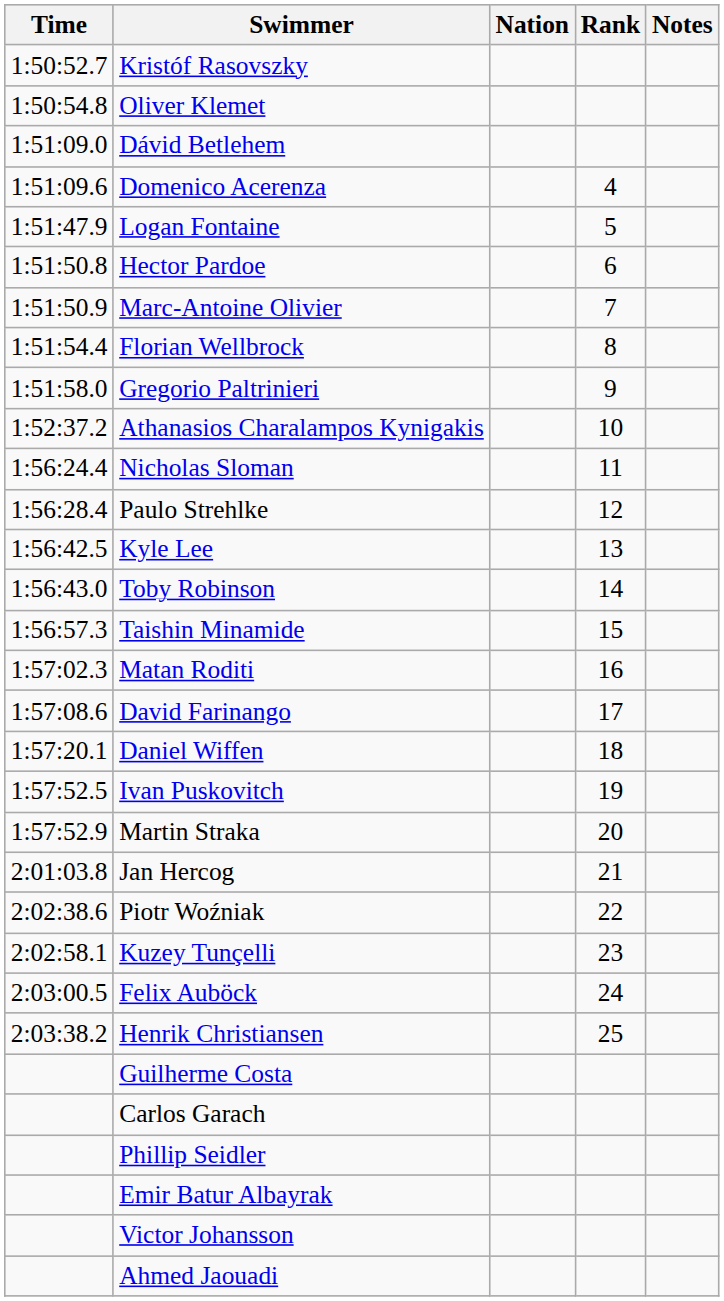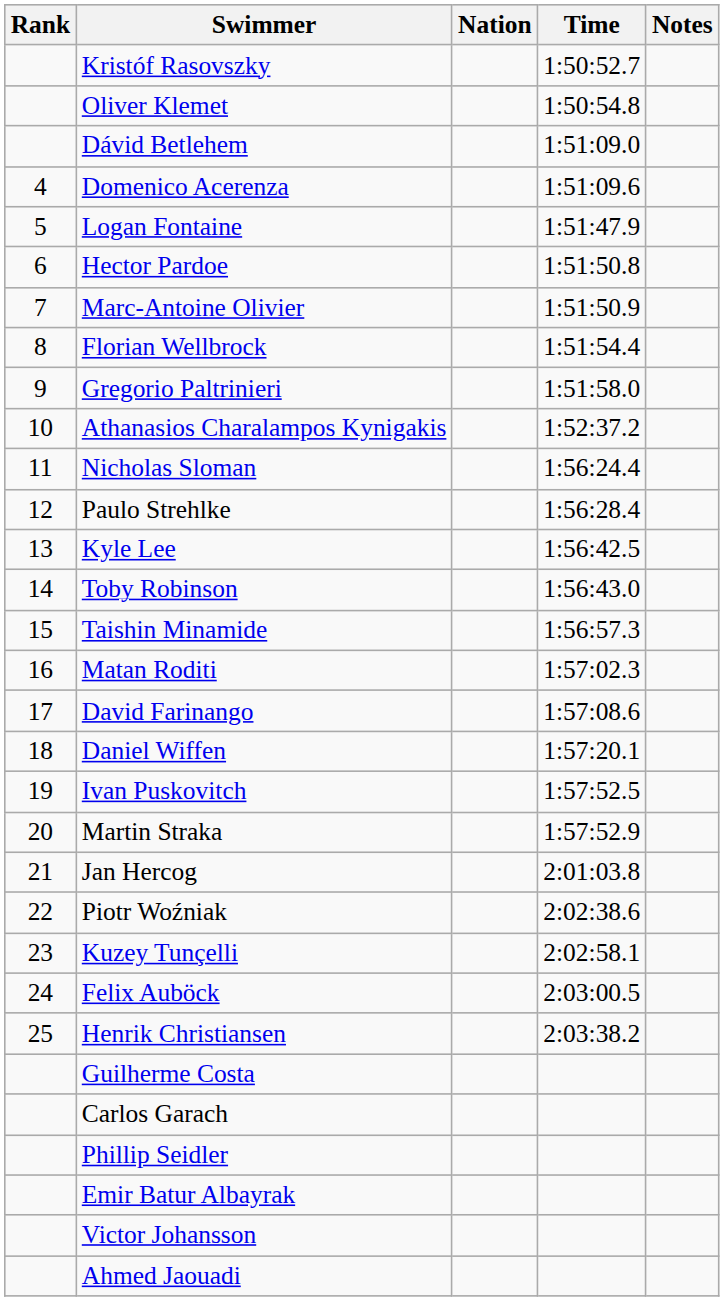columns swapped: Rank <-> Time
